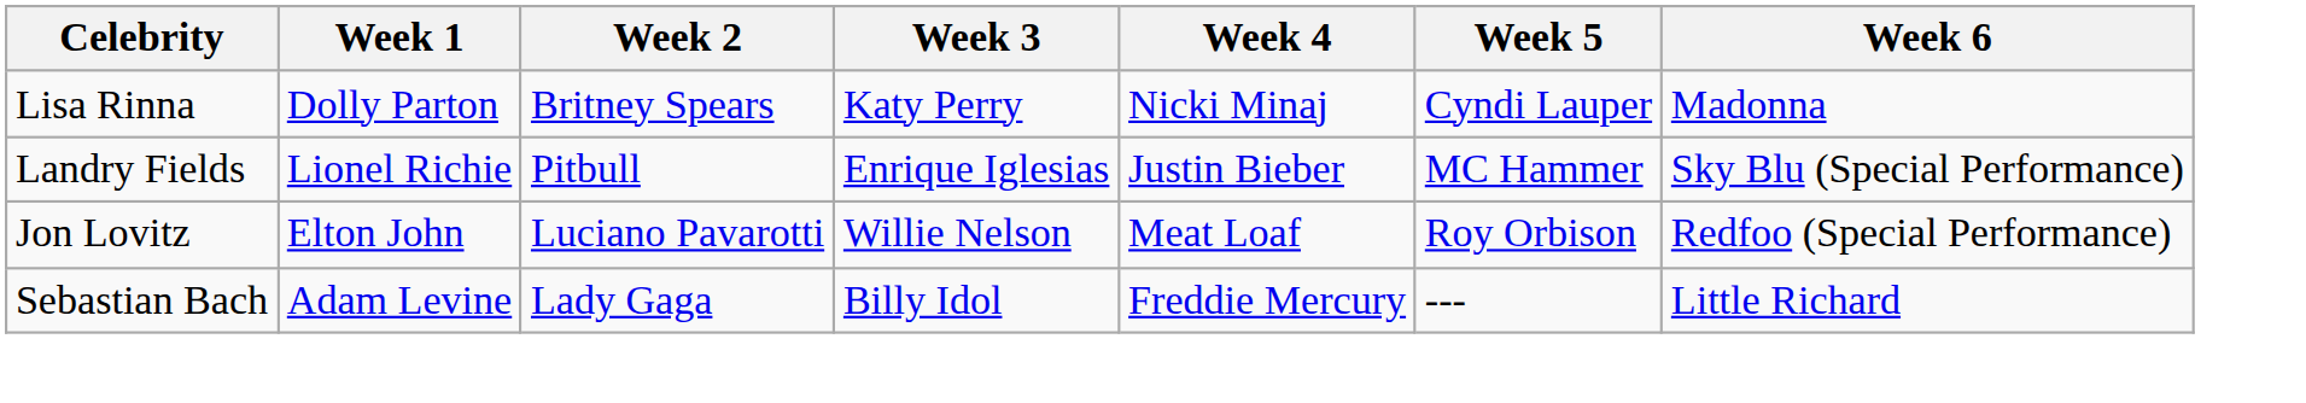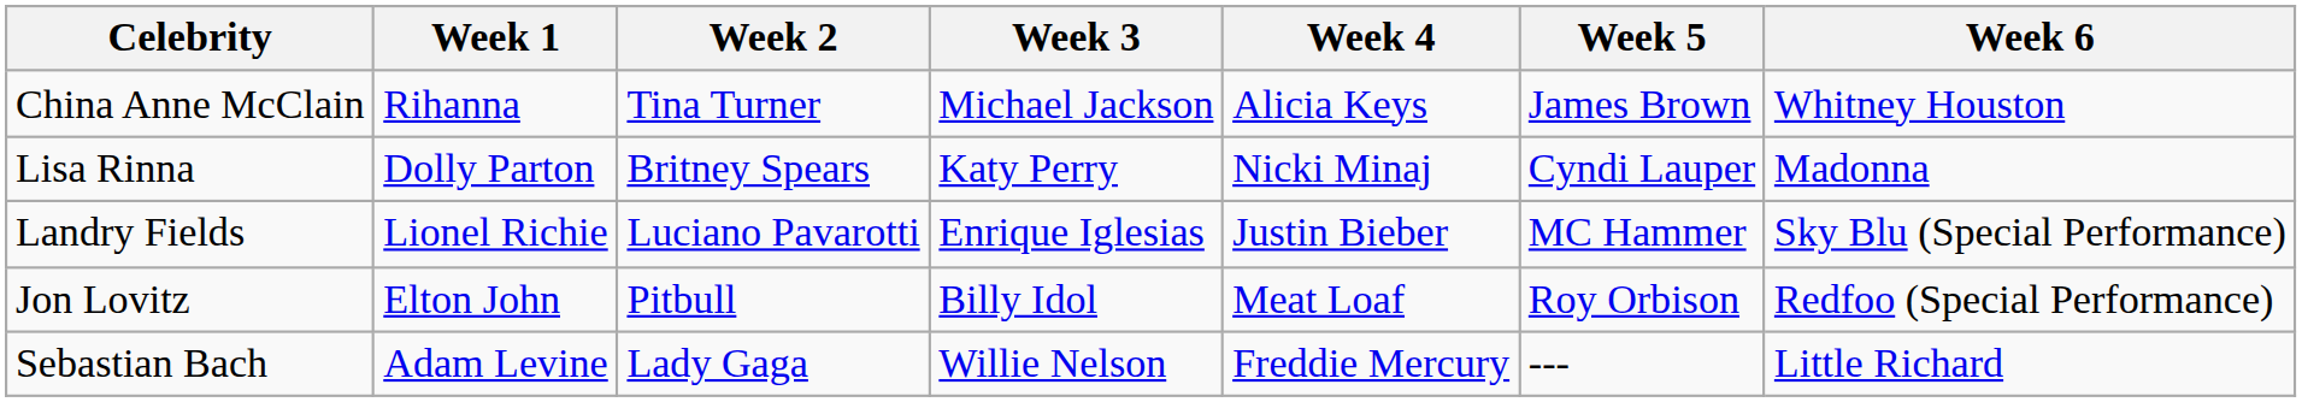+ row: China Anne McClain | Rihanna | Tina Turner | Michael Jackson | Alicia Keys | James Brown | Whitney Houston
Landry Fields | Week 2: Pitbull -> Luciano Pavarotti
Jon Lovitz | Week 2: Luciano Pavarotti -> Pitbull
Jon Lovitz | Week 3: Willie Nelson -> Billy Idol
Sebastian Bach | Week 3: Billy Idol -> Willie Nelson
